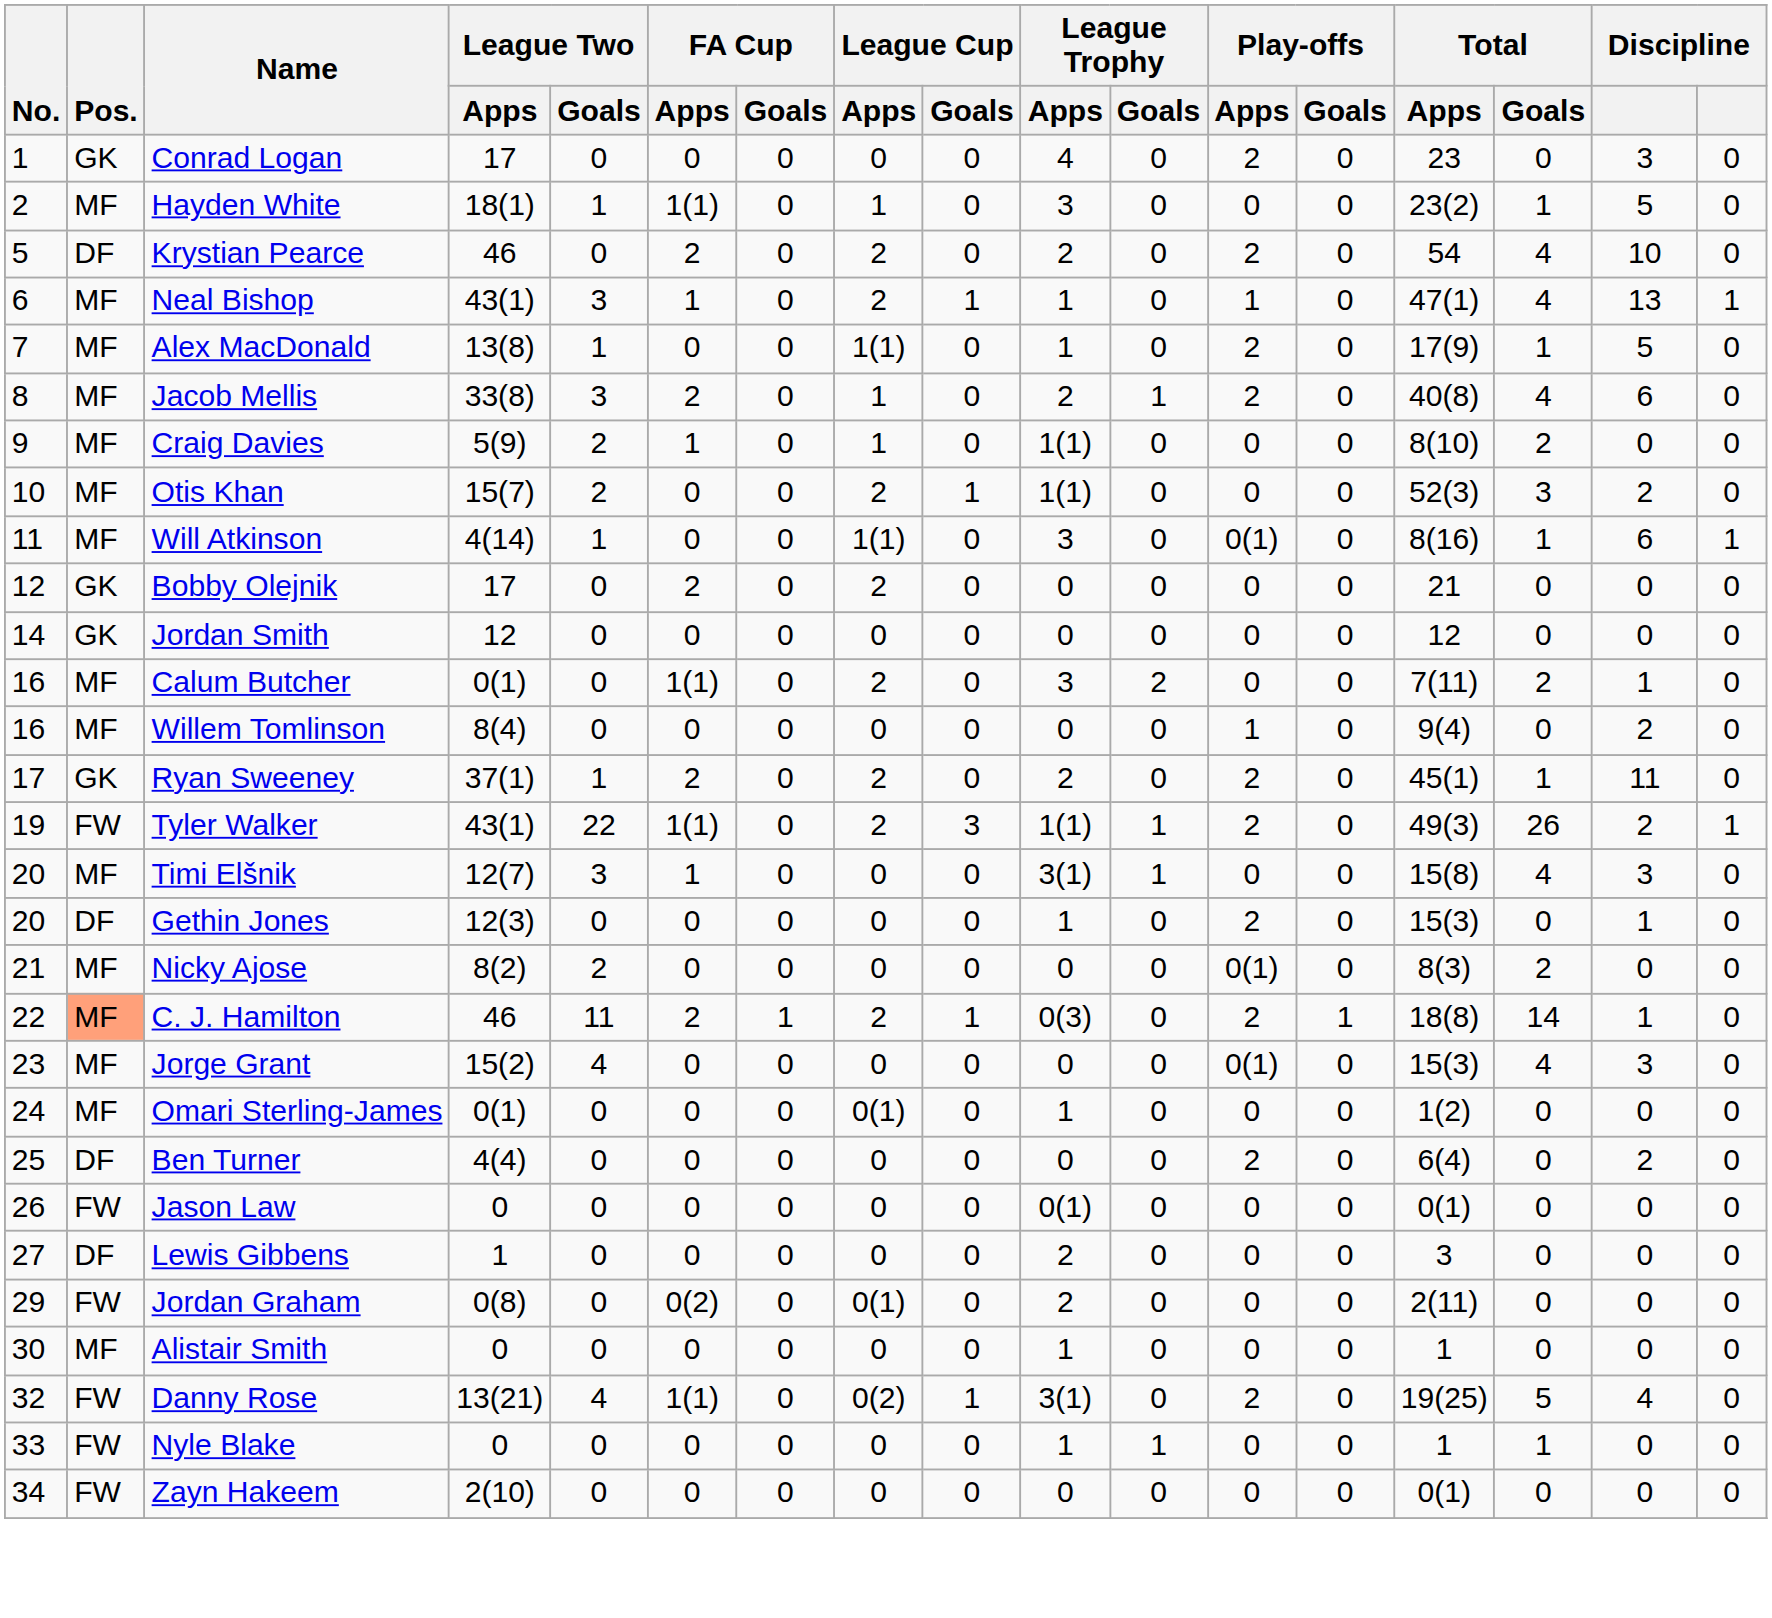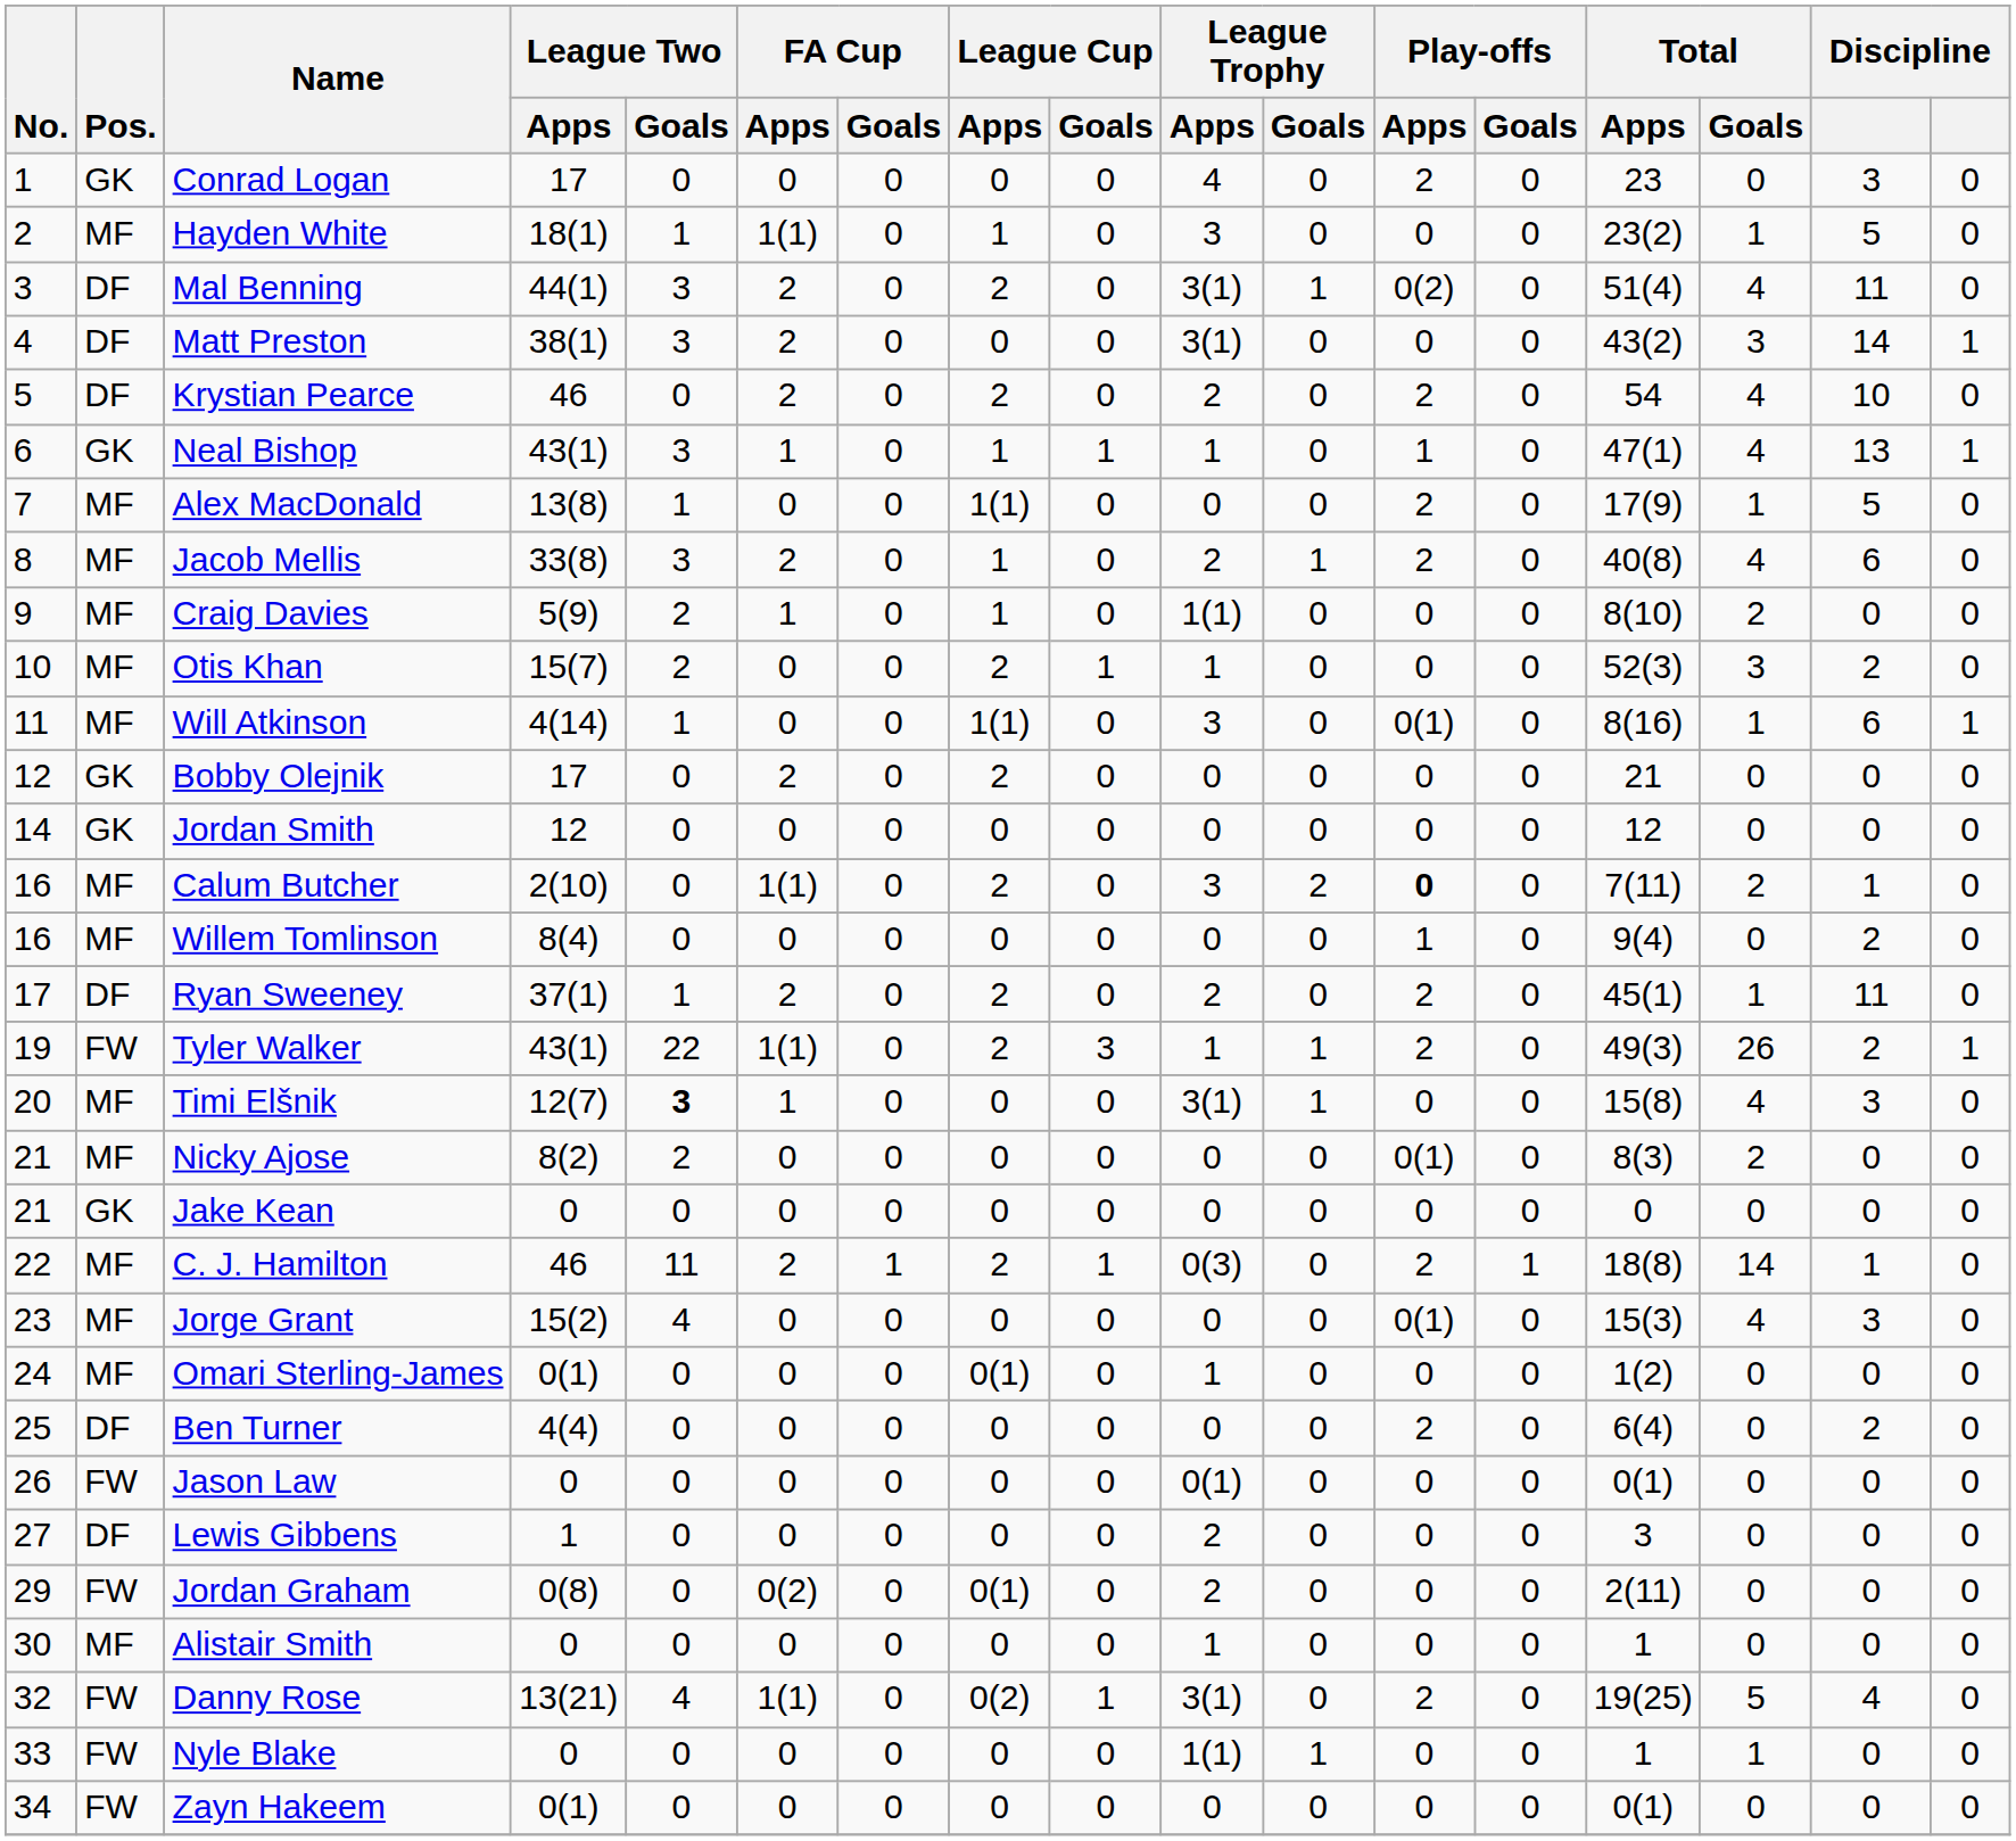+ row: 3 | DF | Mal Benning | 44(1) | 3 | 2 | 0 | 2 | 0 | 3(1) | 1 | 0(2) | 0 | 51(4) | 4 | 11 | 0
+ row: 4 | DF | Matt Preston | 38(1) | 3 | 2 | 0 | 0 | 0 | 3(1) | 0 | 0 | 0 | 43(2) | 3 | 14 | 1
Neal Bishop | Pos.: MF -> GK
Neal Bishop | League Cup / Apps: 2 -> 1
Alex MacDonald | League Trophy / Apps: 1 -> 0
Otis Khan | League Trophy / Apps: 1(1) -> 1
Calum Butcher | League Two / Apps: 0(1) -> 2(10)
Calum Butcher | Play-offs / Apps: normal -> bold
Ryan Sweeney | Pos.: GK -> DF
Tyler Walker | League Trophy / Apps: 1(1) -> 1
Timi Elšnik | League Two / Goals: normal -> bold
- row: 20 | DF | Gethin Jones | 12(3) | 0 | 0 | 0 | 0 | 0 | 1 | 0 | 2 | 0 | 15(3) | 0 | 1 | 0
+ row: 21 | GK | Jake Kean | 0 | 0 | 0 | 0 | 0 | 0 | 0 | 0 | 0 | 0 | 0 | 0 | 0 | 0
C. J. Hamilton | Pos.: lightsalmon background -> no background
Nyle Blake | League Trophy / Apps: 1 -> 1(1)
Zayn Hakeem | League Two / Apps: 2(10) -> 0(1)
